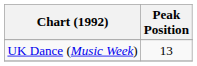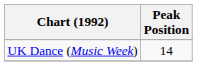UK Dance (Music Week) | Peak Position: 13 -> 14
